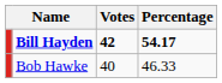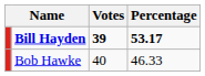Bill Hayden | Votes: 42 -> 39
Bill Hayden | Percentage: 54.17 -> 53.17
